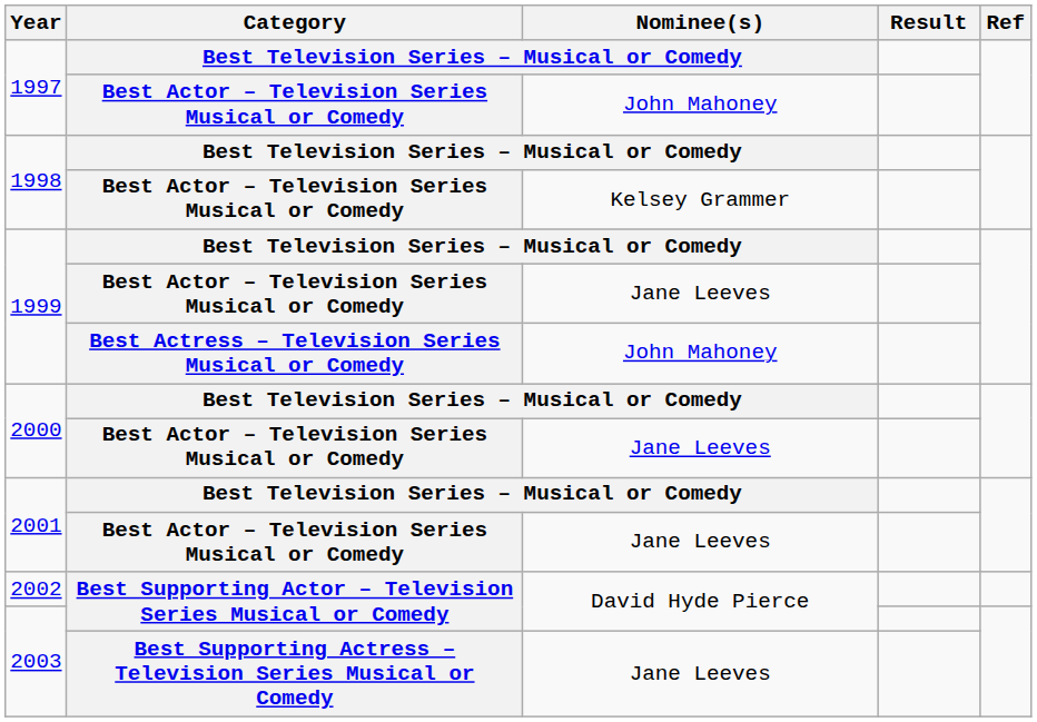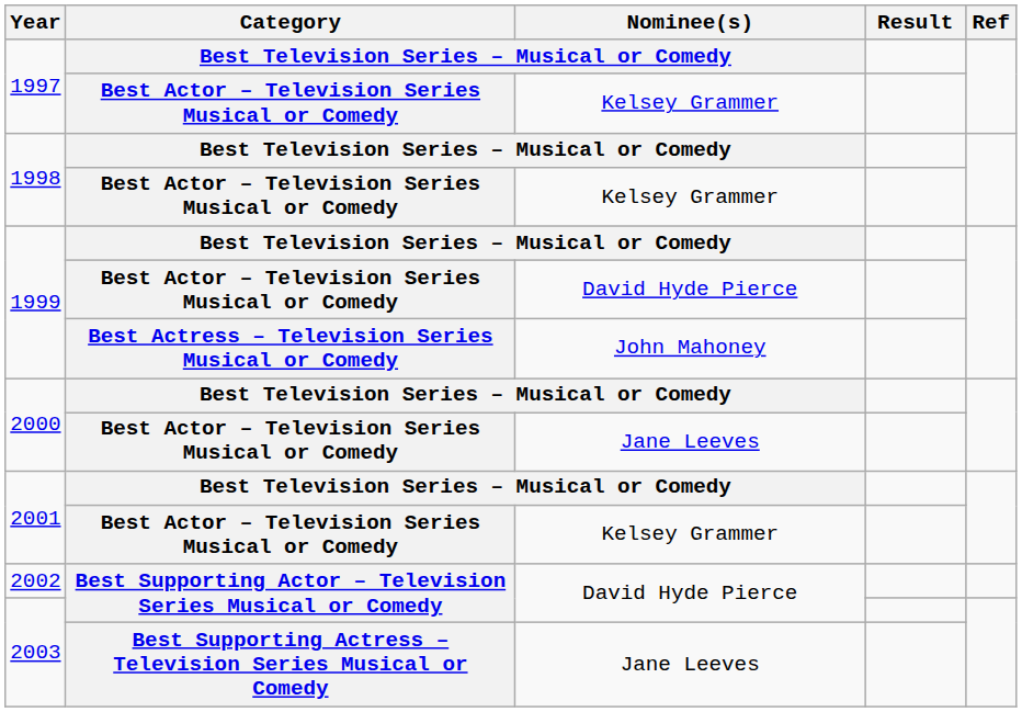1997 / Best Actor – Television Series Musical or Comedy | Nominee(s): John Mahoney -> Kelsey Grammer
1999 / Best Actor – Television Series Musical or Comedy | Nominee(s): Jane Leeves -> David Hyde Pierce
2001 / Best Actor – Television Series Musical or Comedy | Nominee(s): Jane Leeves -> Kelsey Grammer
